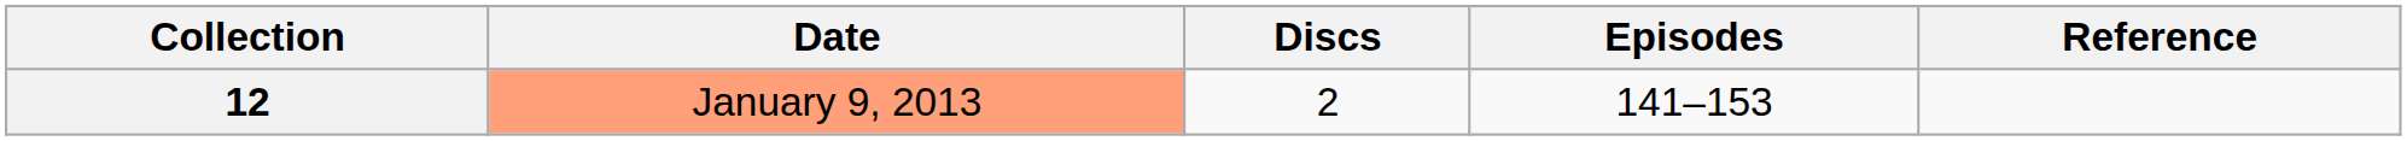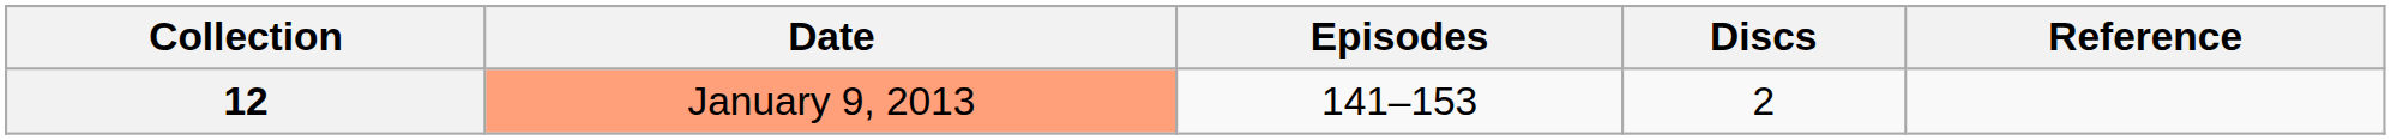columns swapped: Discs <-> Episodes
